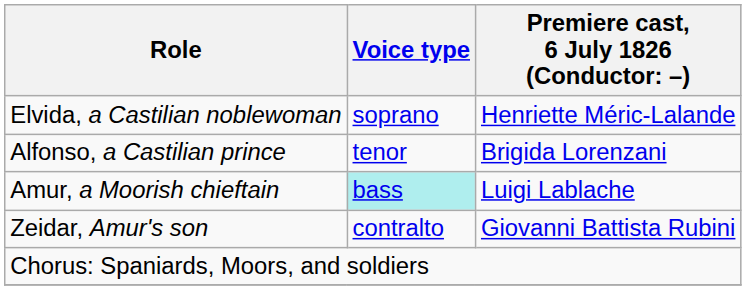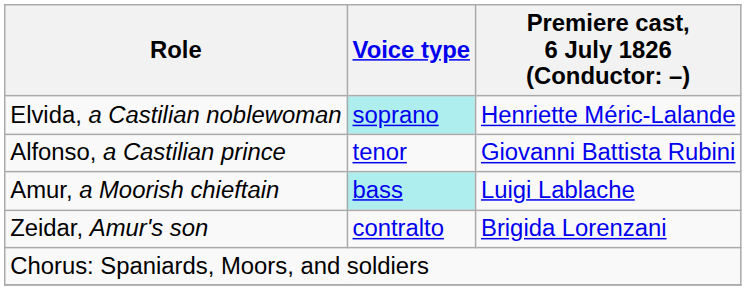Elvida, a Castilian noblewoman | Voice type: no background -> paleturquoise background
Alfonso, a Castilian prince | column 3: Brigida Lorenzani -> Giovanni Battista Rubini
Zeidar, Amur's son | column 3: Giovanni Battista Rubini -> Brigida Lorenzani
